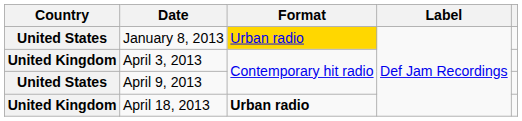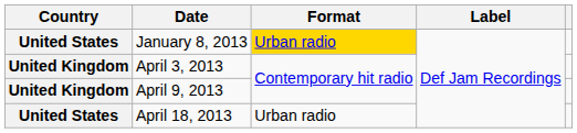April 9, 2013 | Country: United States -> United Kingdom
April 18, 2013 | Country: United Kingdom -> United States
April 18, 2013 | Format: bold -> normal
